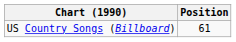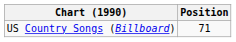US Country Songs (Billboard) | Position: 61 -> 71
